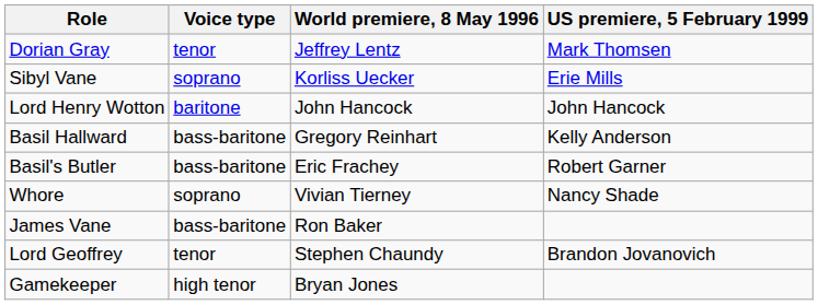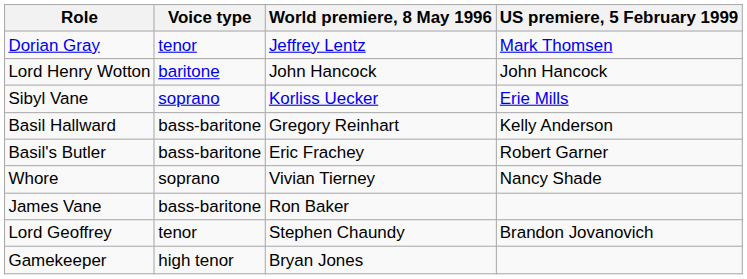rows swapped: Lord Henry Wotton <-> Sibyl Vane
